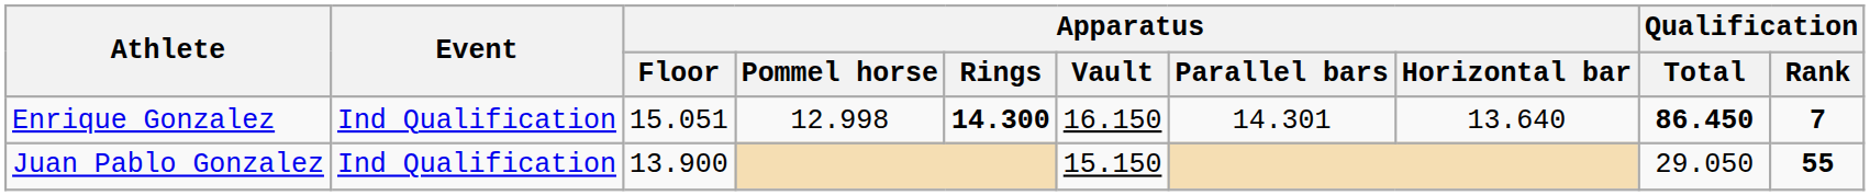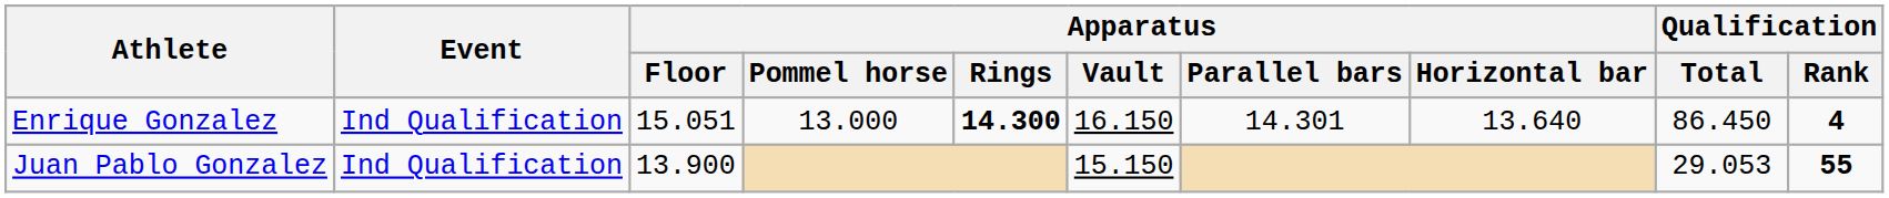Enrique Gonzalez | Apparatus / Pommel horse: 12.998 -> 13.000
Enrique Gonzalez | Qualification / Total: bold -> normal
Enrique Gonzalez | Qualification / Rank: 7 -> 4
Juan Pablo Gonzalez | Qualification / Total: 29.050 -> 29.053
